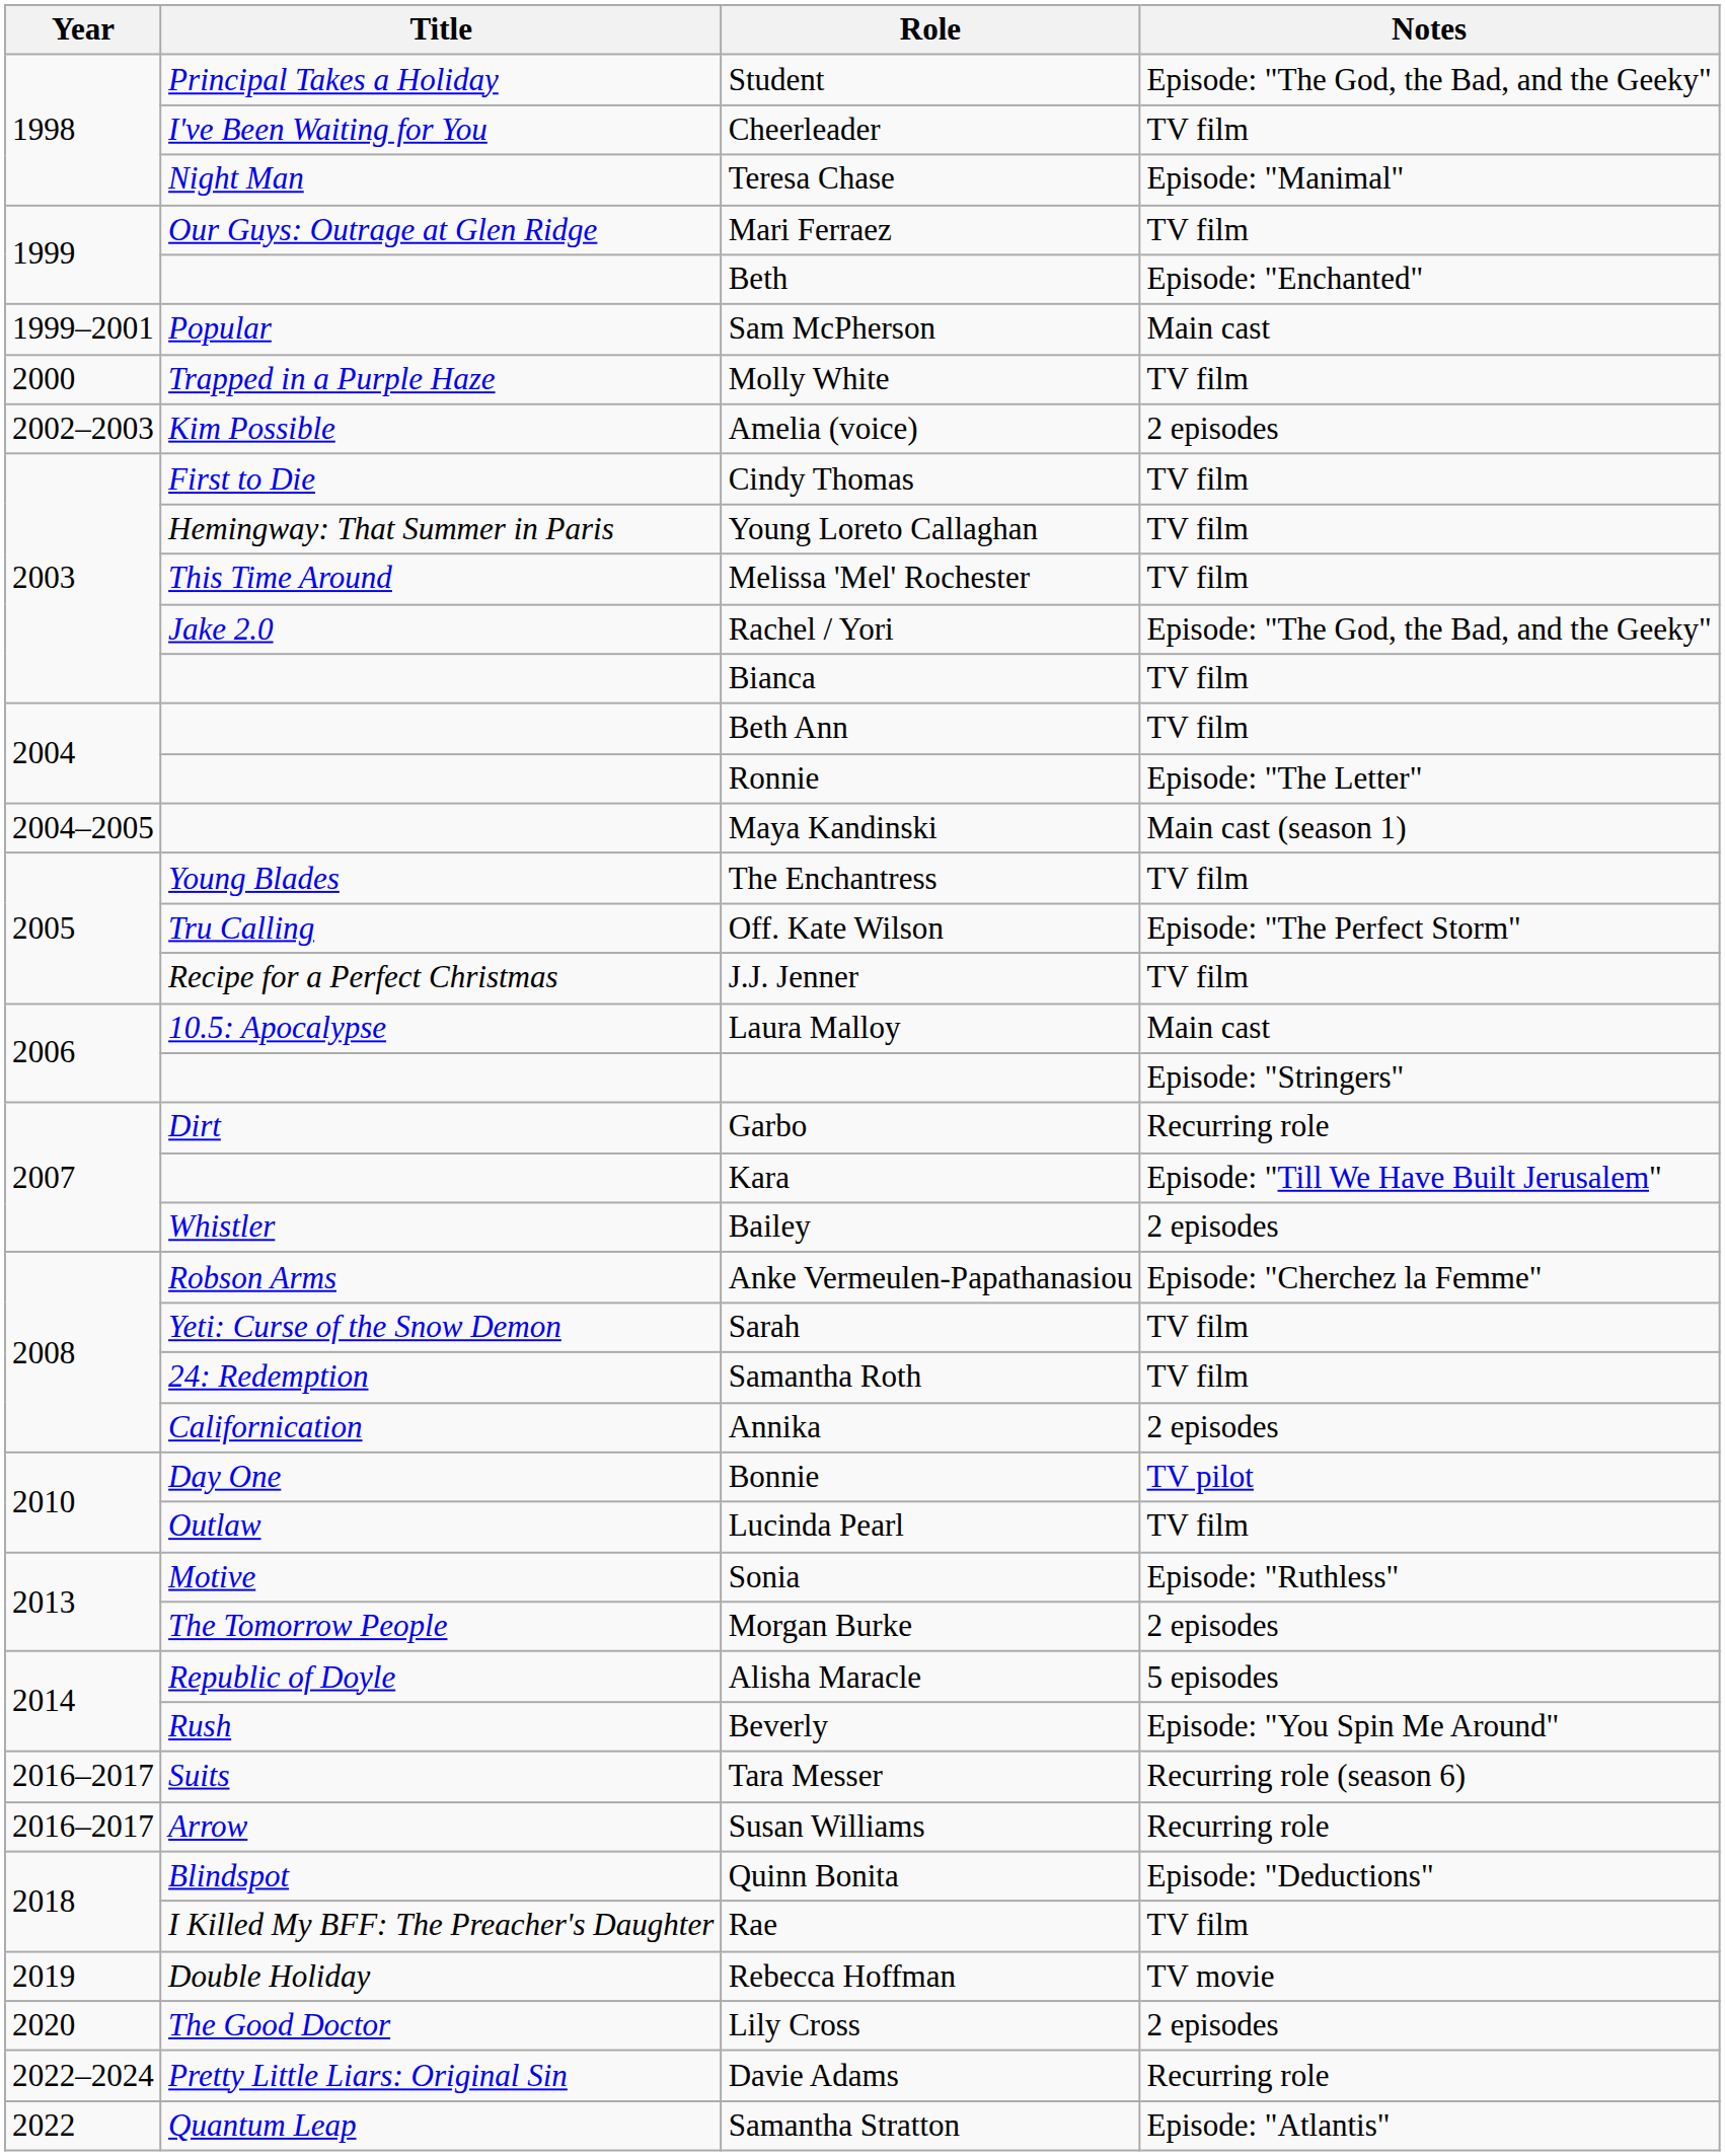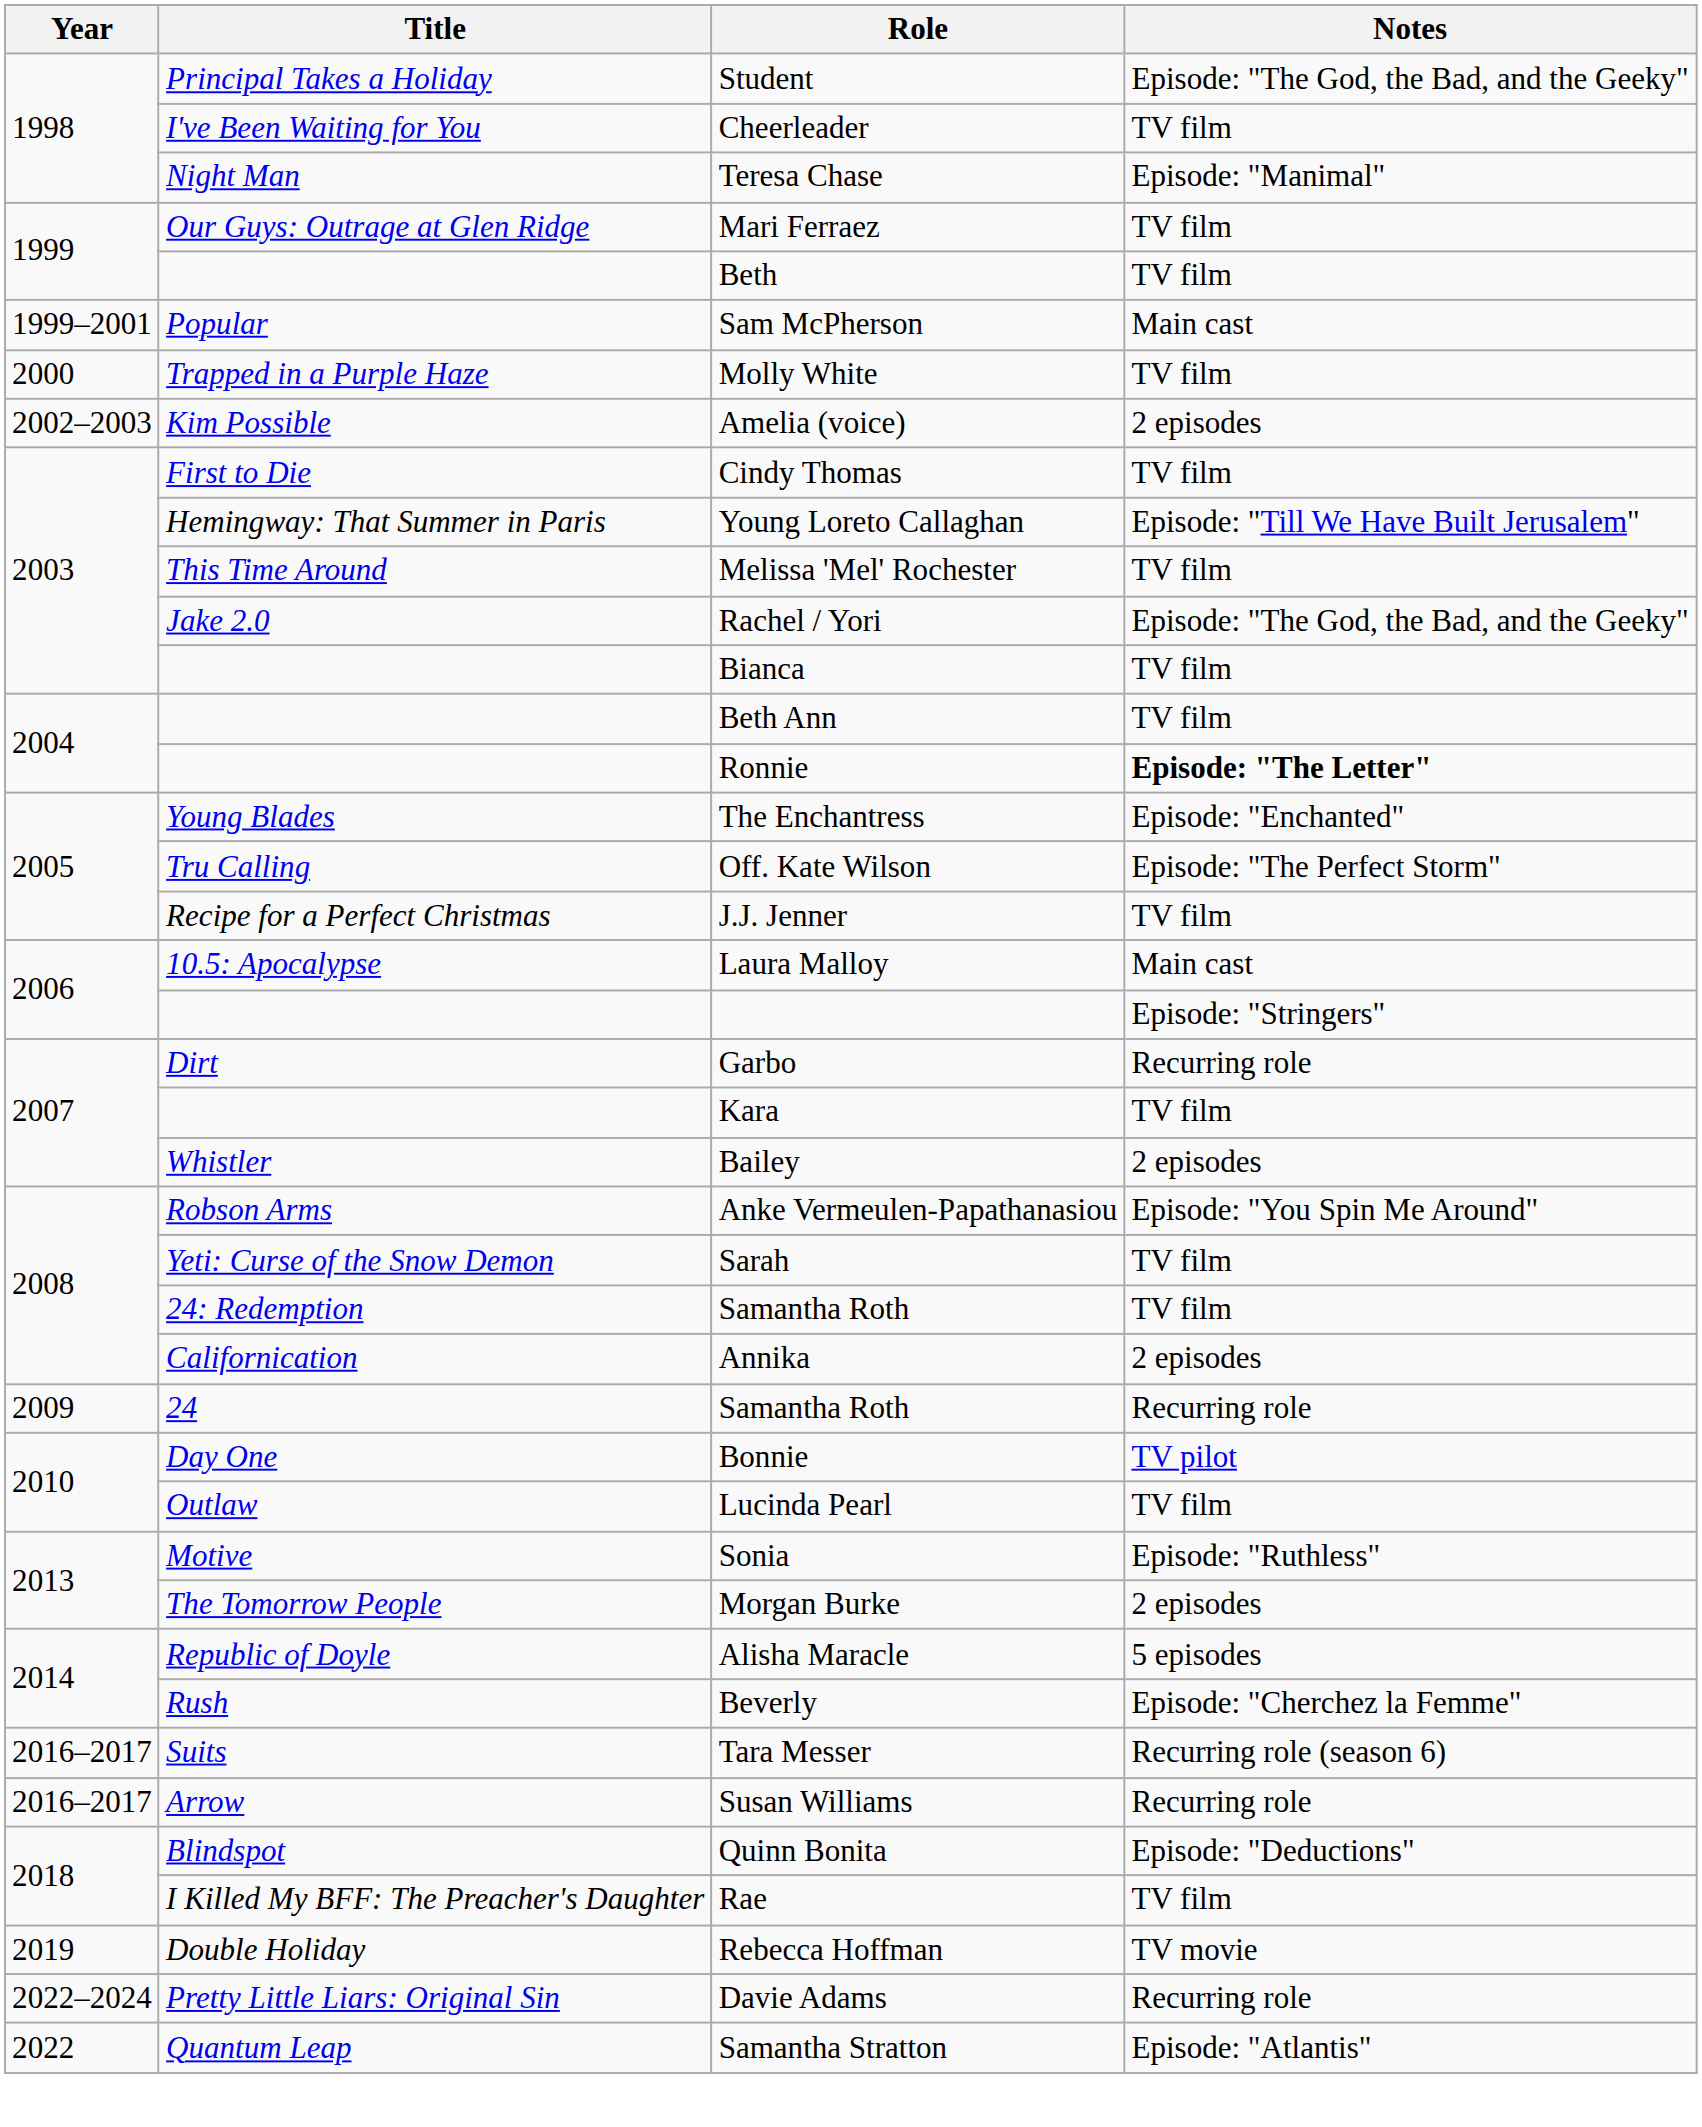Beth | Notes: Episode: "Enchanted" -> TV film
Young Loreto Callaghan | Notes: TV film -> Episode: "Till We Have Built Jerusalem"
Ronnie | Notes: normal -> bold
- row: 2004–2005 | Maya Kandinski | Main cast (season 1)
The Enchantress | Notes: TV film -> Episode: "Enchanted"
Kara | Notes: Episode: "Till We Have Built Jerusalem" -> TV film
Anke Vermeulen-Papathanasiou | Notes: Episode: "Cherchez la Femme" -> Episode: "You Spin Me Around"
+ row: 2009 | 24 | Samantha Roth | Recurring role
Beverly | Notes: Episode: "You Spin Me Around" -> Episode: "Cherchez la Femme"
- row: 2020 | The Good Doctor | Lily Cross | 2 episodes
